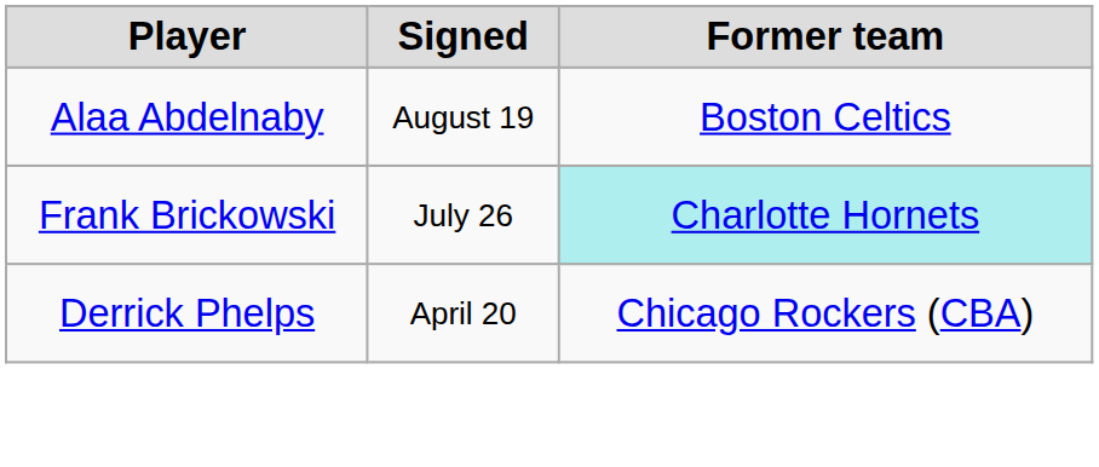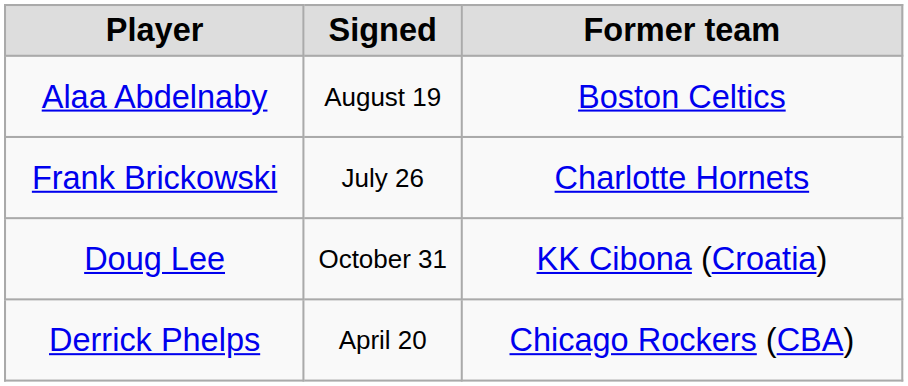Frank Brickowski | Former team: paleturquoise background -> no background
+ row: Doug Lee | October 31 | KK Cibona (Croatia)
